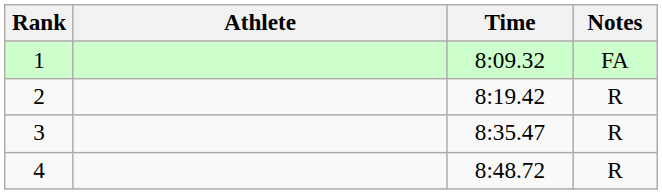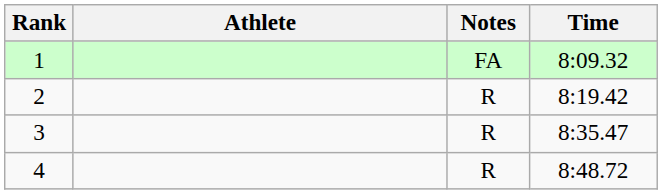columns swapped: Time <-> Notes
